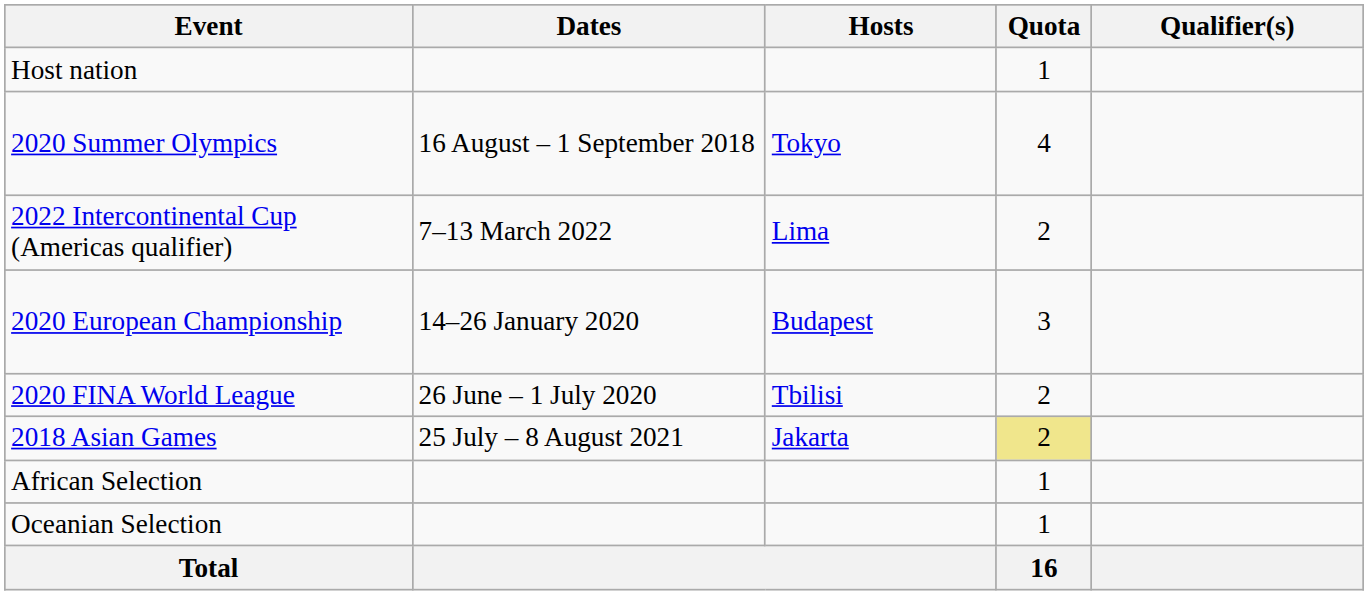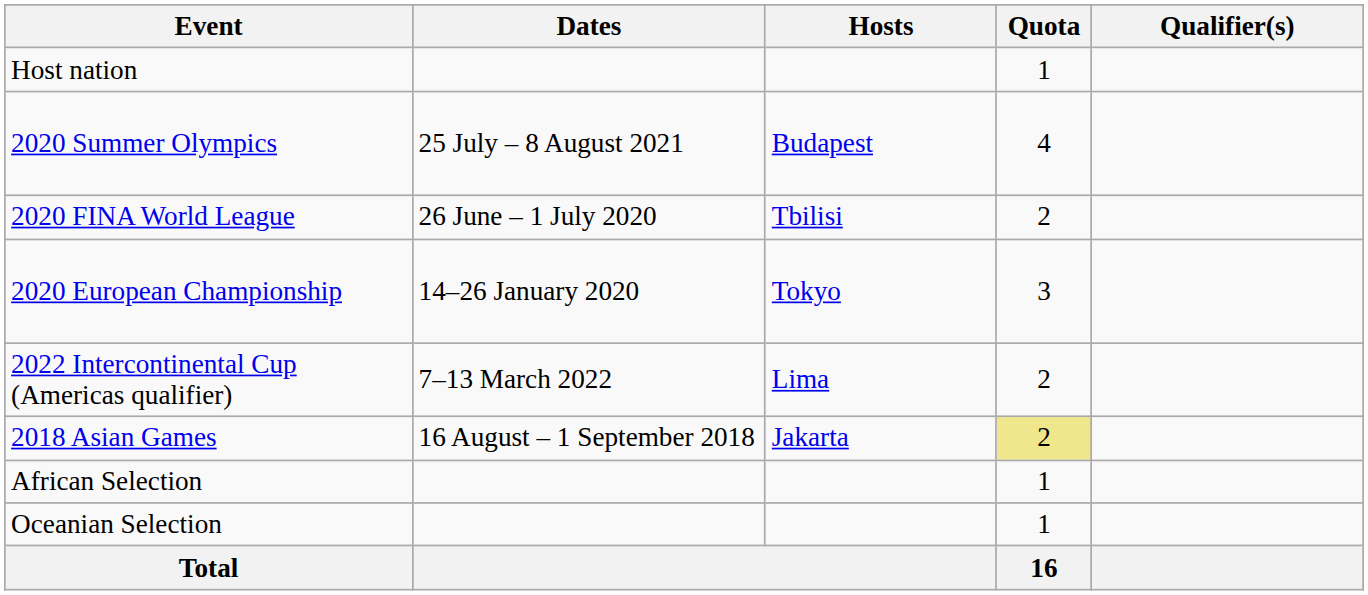2020 Summer Olympics | Dates: 16 August – 1 September 2018 -> 25 July – 8 August 2021
2020 Summer Olympics | Hosts: Tokyo -> Budapest
rows swapped: 2020 FINA World League <-> 2022 Intercontinental Cup (Americas qualifier)
2020 European Championship | Hosts: Budapest -> Tokyo
2018 Asian Games | Dates: 25 July – 8 August 2021 -> 16 August – 1 September 2018
